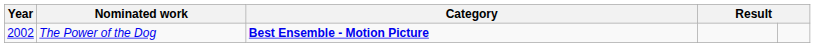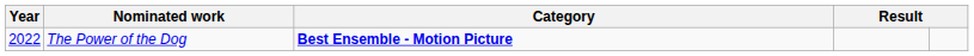The Power of the Dog | Year: 2002 -> 2022
